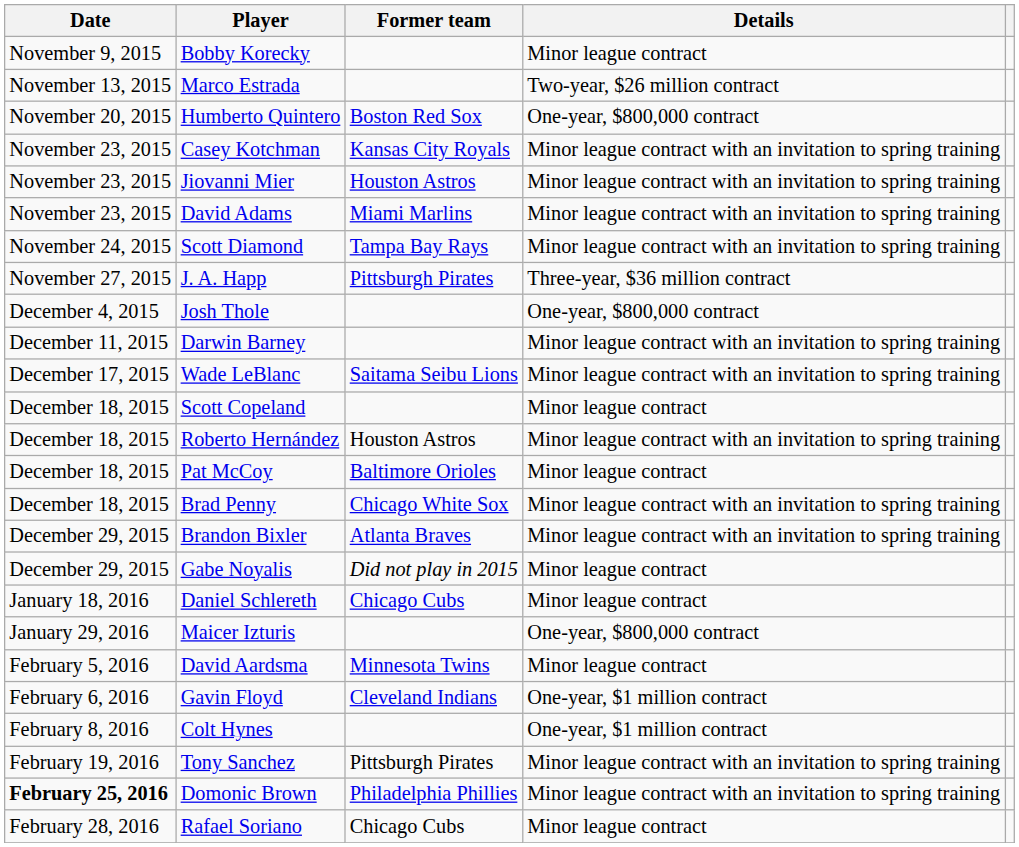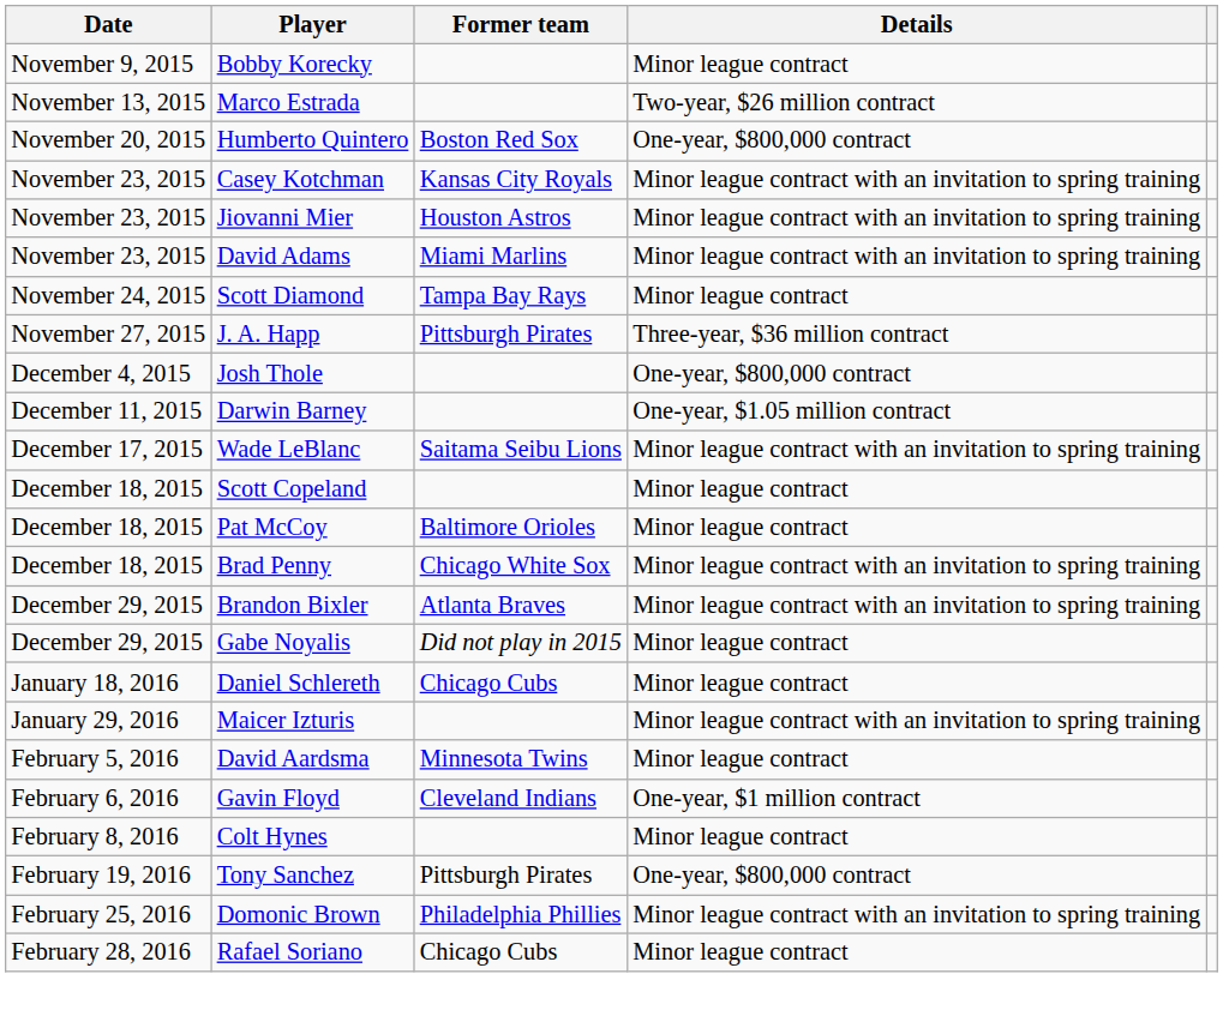Scott Diamond | Details: Minor league contract with an invitation to spring training -> Minor league contract
Darwin Barney | Details: Minor league contract with an invitation to spring training -> One-year, $1.05 million contract
- row: December 18, 2015 | Roberto Hernández | Houston Astros | Minor league contract with an invitation to spring training
Maicer Izturis | Details: One-year, $800,000 contract -> Minor league contract with an invitation to spring training
Colt Hynes | Details: One-year, $1 million contract -> Minor league contract
Tony Sanchez | Details: Minor league contract with an invitation to spring training -> One-year, $800,000 contract
Domonic Brown | Date: bold -> normal
